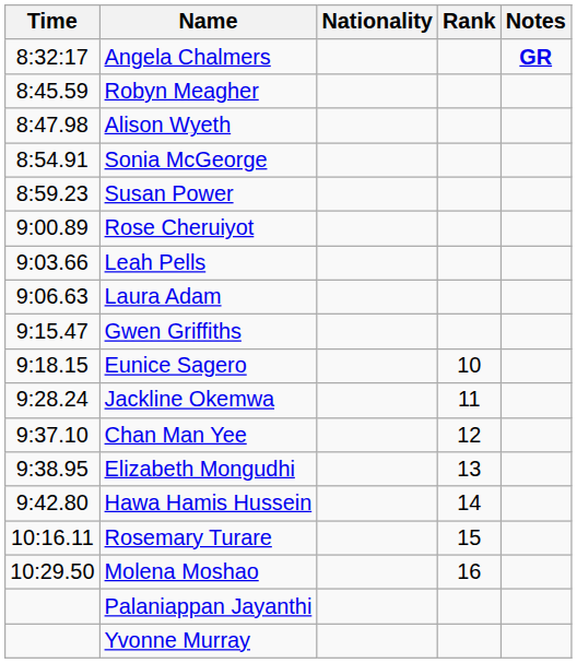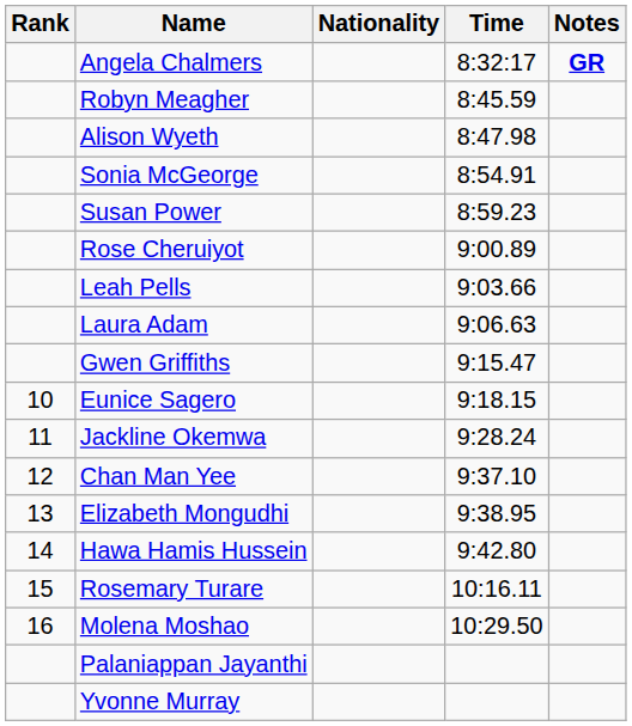columns swapped: Rank <-> Time
